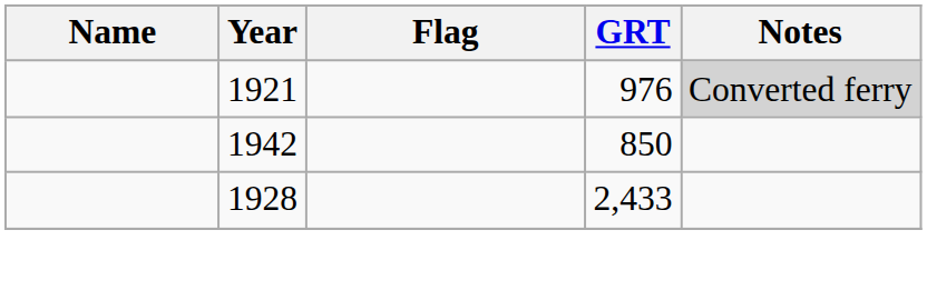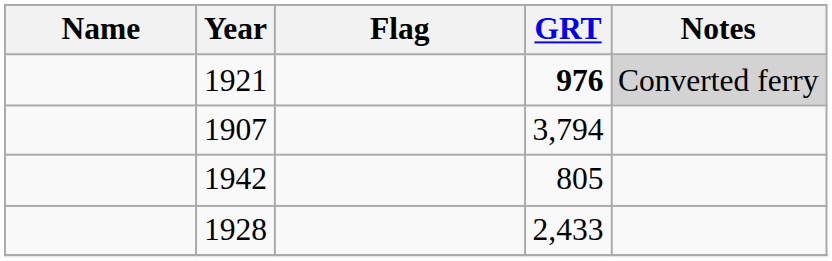1921 | GRT: normal -> bold
+ row: 1907 | 3,794
1942 | GRT: 850 -> 805
